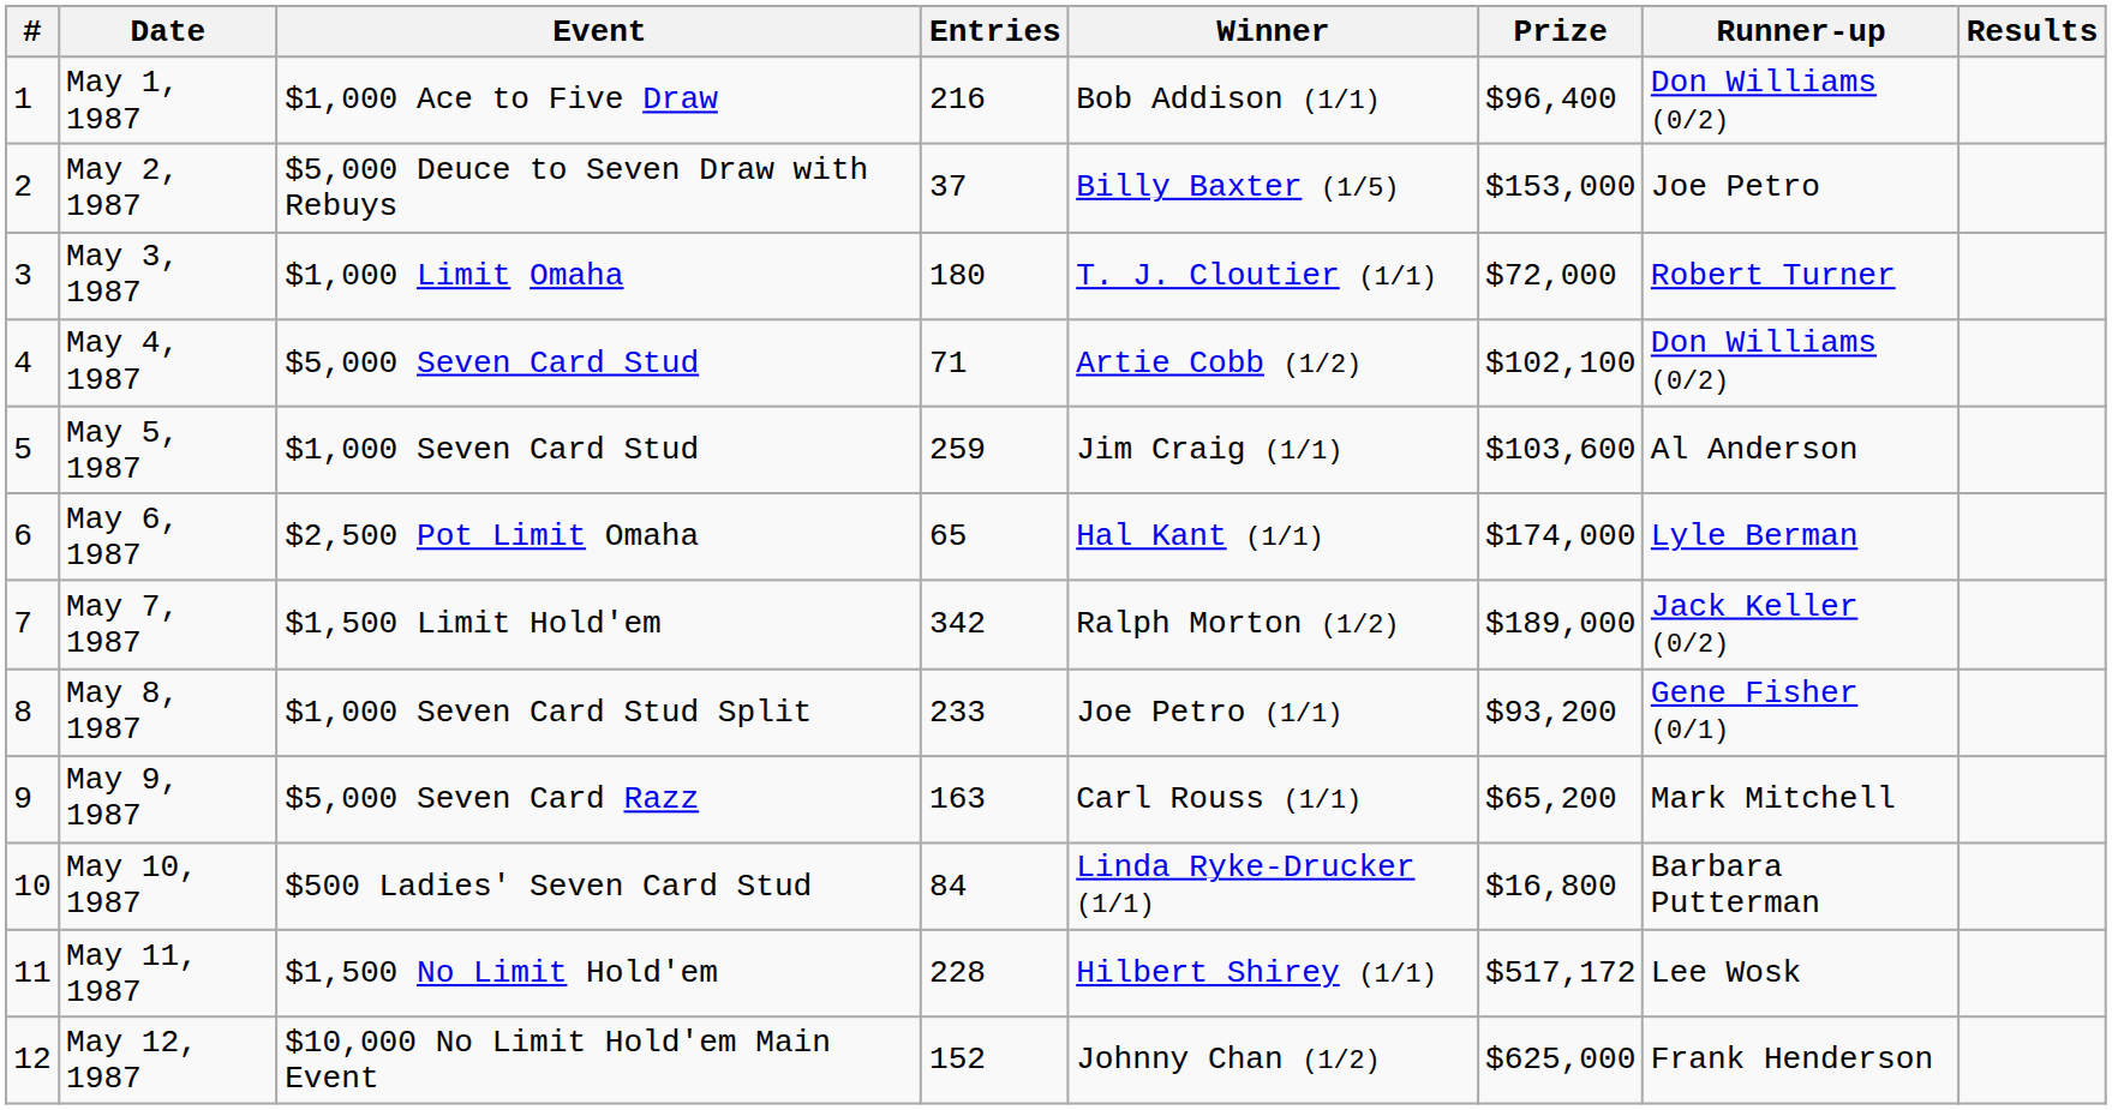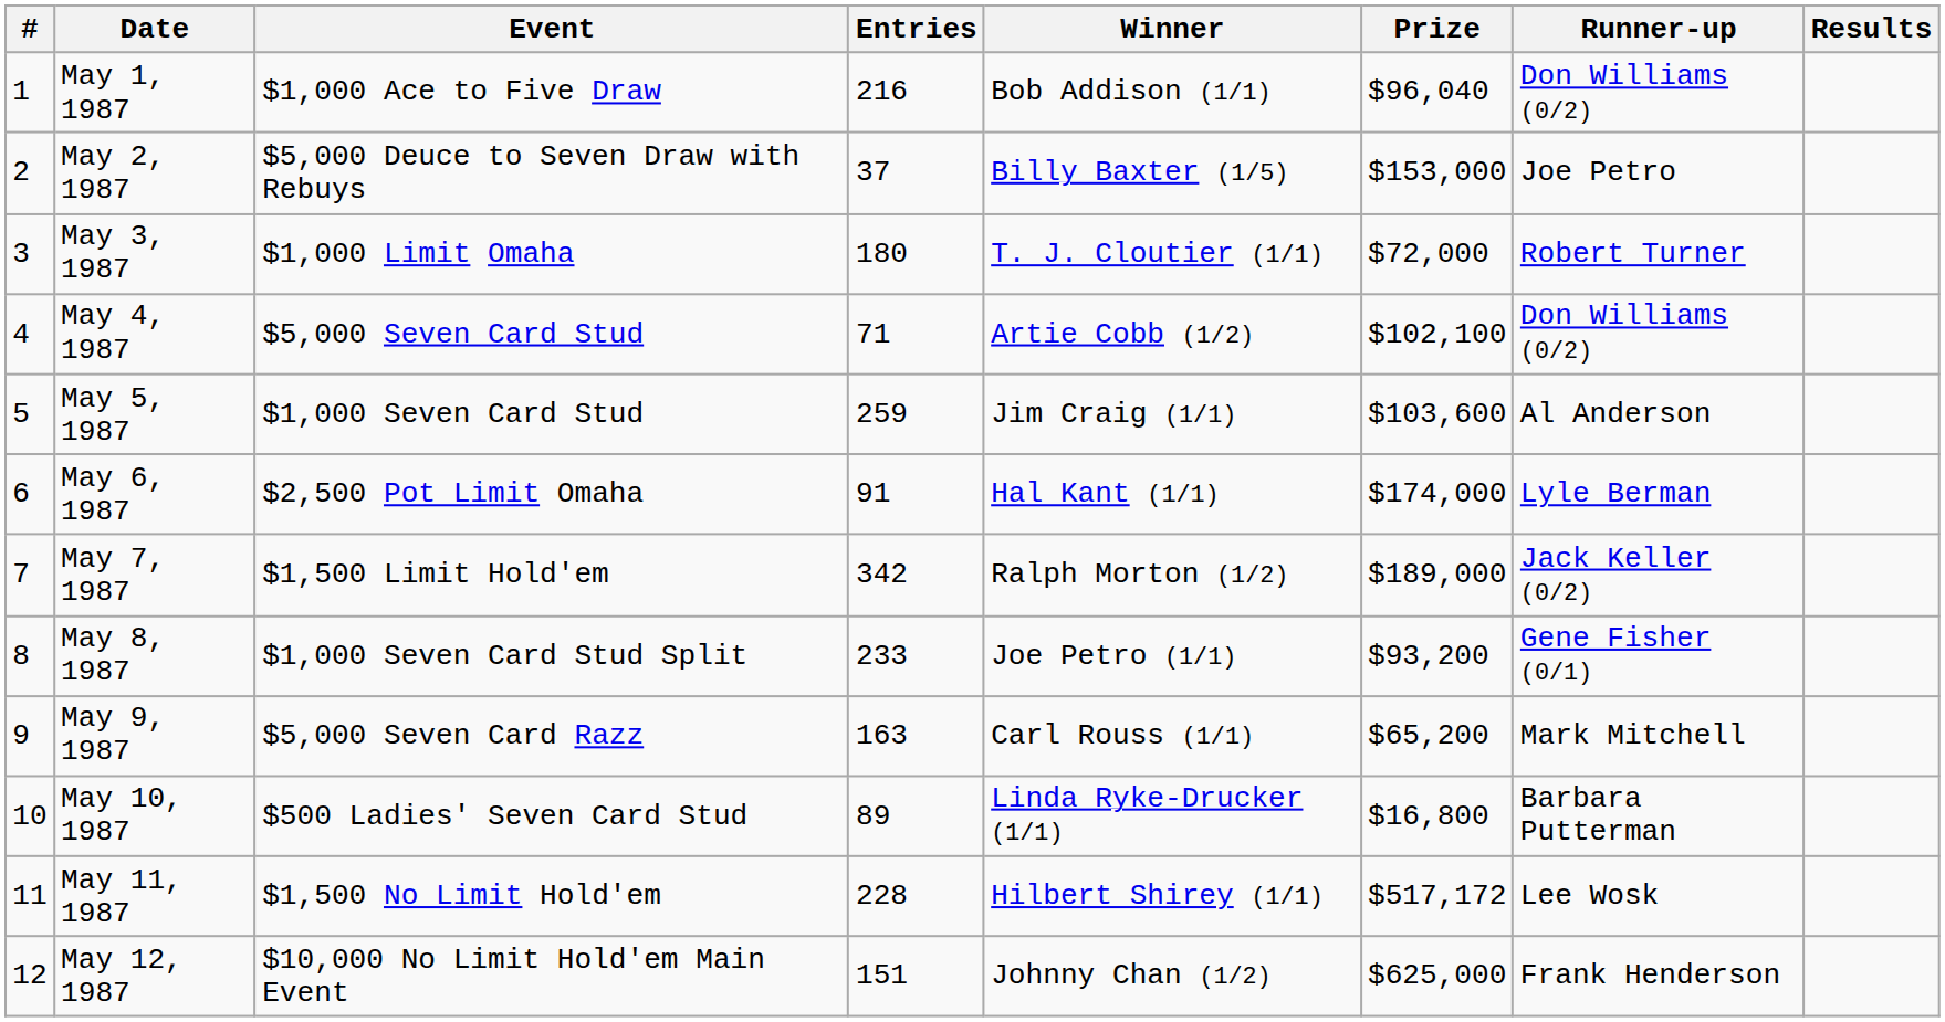May 1, 1987 | Prize: $96,400 -> $96,040
May 6, 1987 | Entries: 65 -> 91
May 10, 1987 | Entries: 84 -> 89
May 12, 1987 | Entries: 152 -> 151
